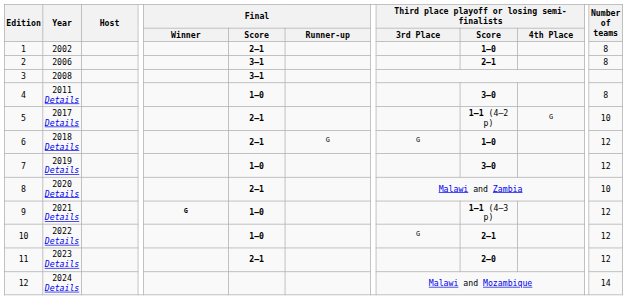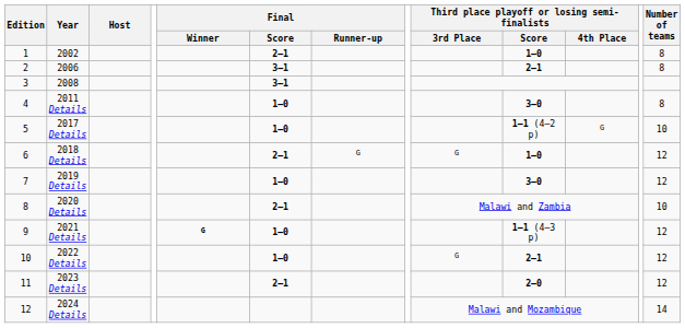2017 Details | Final / Score: 2–1 -> 1–0
